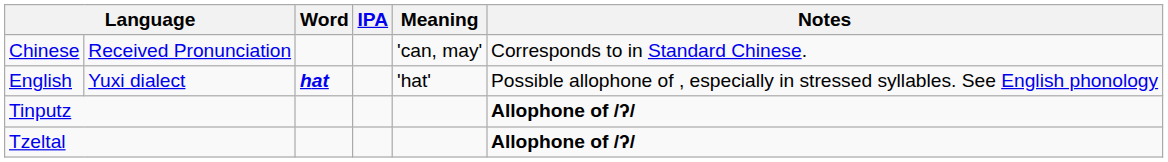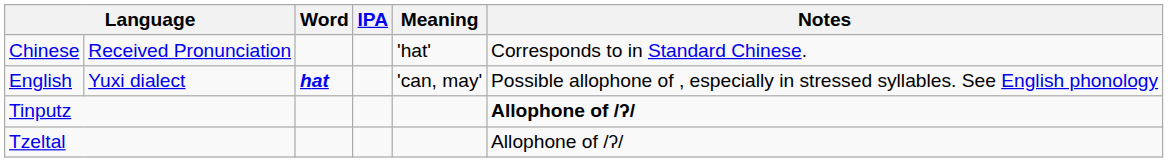Chinese | Meaning: 'can, may' -> 'hat'
English | Meaning: 'hat' -> 'can, may'
Tzeltal | Notes: bold -> normal
